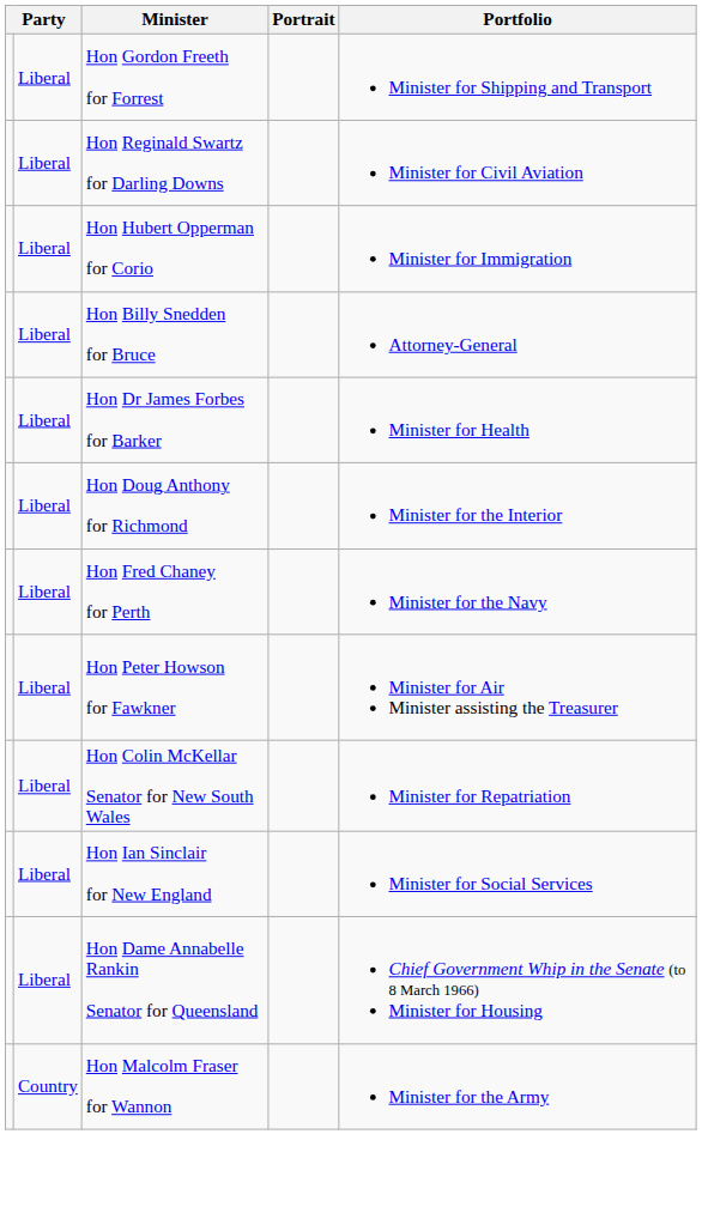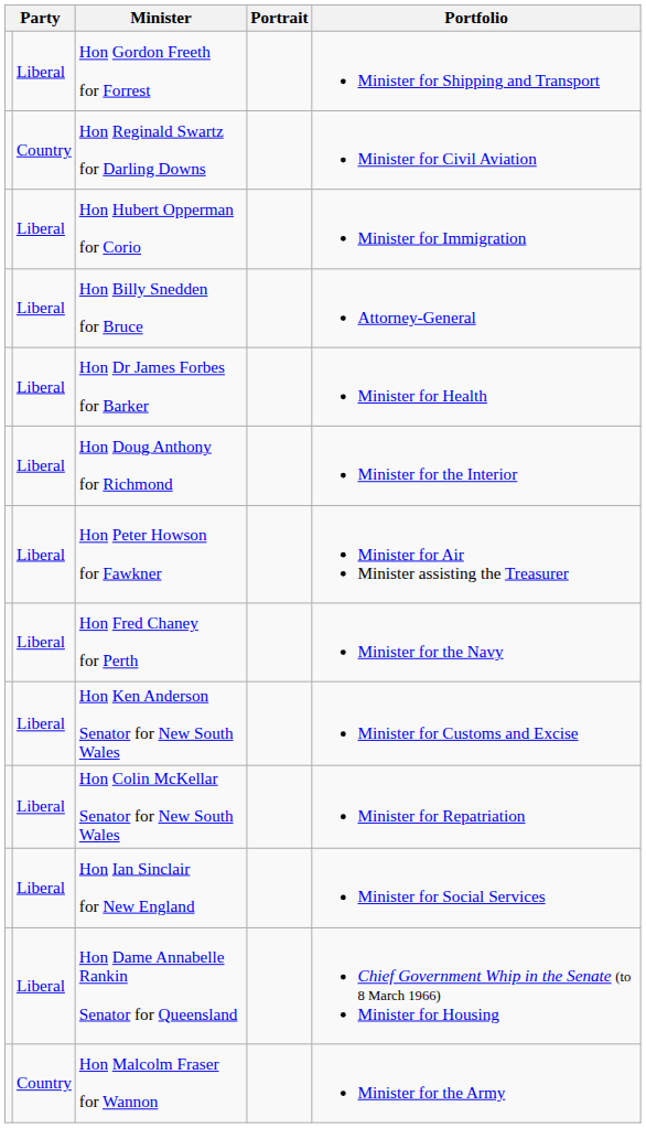Hon Reginald Swartz for Darling Downs | column 2: Liberal -> Country
rows swapped: Hon Fred Chaney for Perth <-> Hon Peter Howson for Fawkner
+ row: Liberal | Hon Ken Anderson Senator for New South Wales | Minister for Customs and Excise
